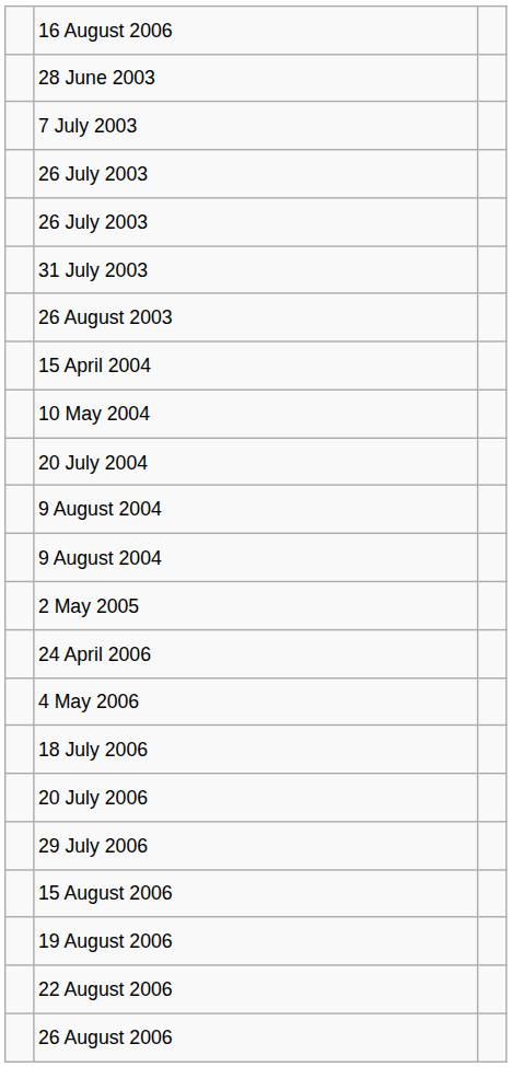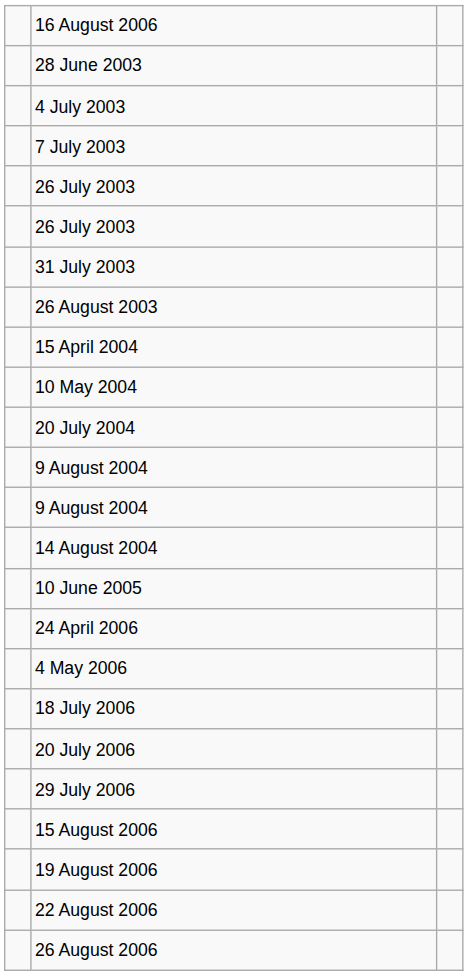+ row: 4 July 2003
+ row: 14 August 2004
- row: 2 May 2005
+ row: 10 June 2005
